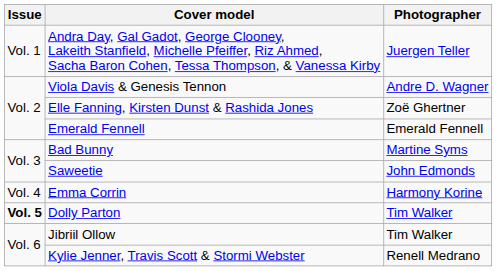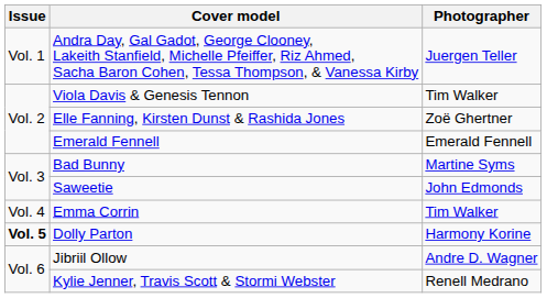Viola Davis & Genesis Tennon | Photographer: Andre D. Wagner -> Tim Walker
Emma Corrin | Photographer: Harmony Korine -> Tim Walker
Dolly Parton | Photographer: Tim Walker -> Harmony Korine
Jibriil Ollow | Photographer: Tim Walker -> Andre D. Wagner
